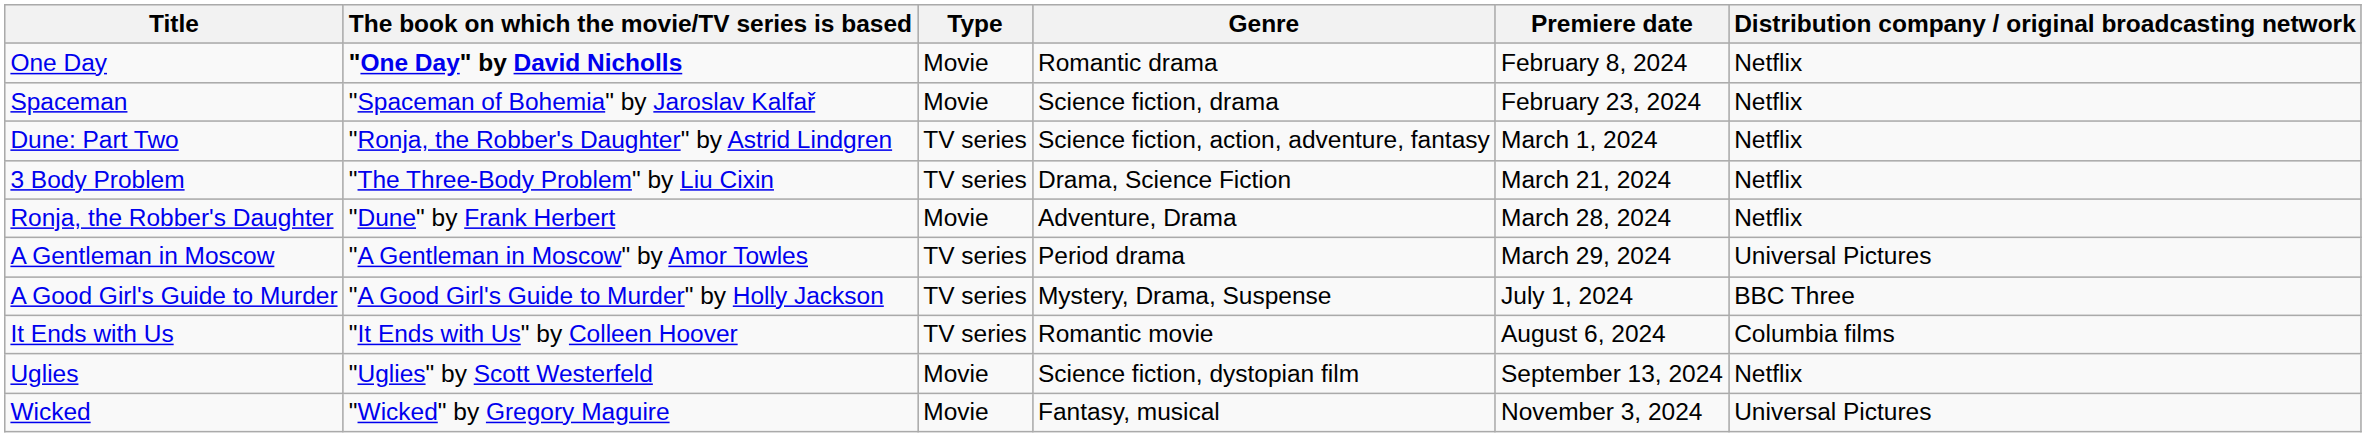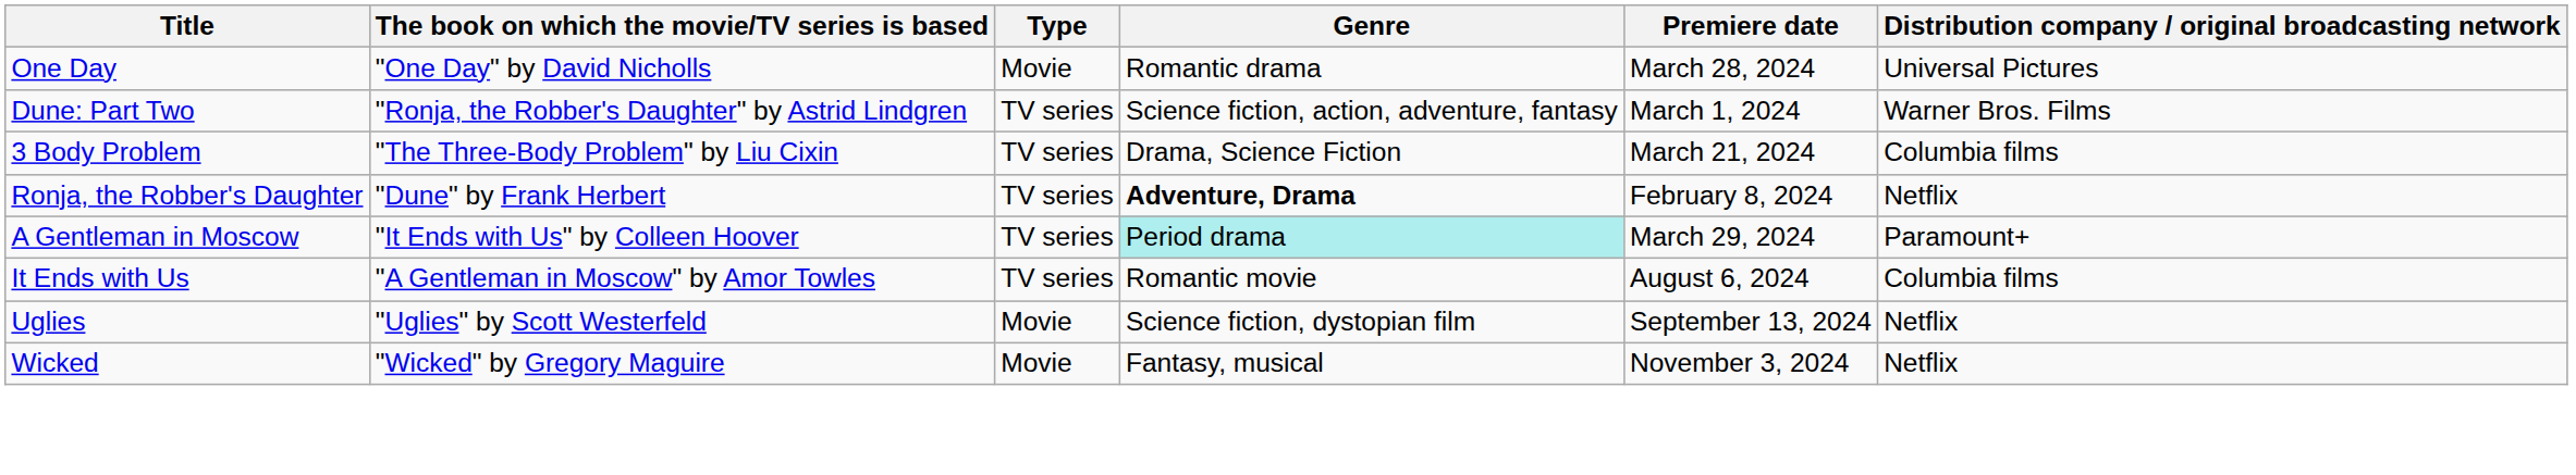One Day | The book on which the movie/TV series is based: bold -> normal
One Day | Premiere date: February 8, 2024 -> March 28, 2024
One Day | Distribution company / original broadcasting network: Netflix -> Universal Pictures
- row: Spaceman | "Spaceman of Bohemia" by Jaroslav Kalfař | Movie | Science fiction, drama | February 23, 2024 | Netflix
Dune: Part Two | Distribution company / original broadcasting network: Netflix -> Warner Bros. Films
3 Body Problem | Distribution company / original broadcasting network: Netflix -> Columbia films
Ronja, the Robber's Daughter | Type: Movie -> TV series
Ronja, the Robber's Daughter | Genre: normal -> bold
Ronja, the Robber's Daughter | Premiere date: March 28, 2024 -> February 8, 2024
A Gentleman in Moscow | The book on which the movie/TV series is based: "A Gentleman in Moscow" by Amor Towles -> "It Ends with Us" by Colleen Hoover
A Gentleman in Moscow | Genre: no background -> paleturquoise background
A Gentleman in Moscow | Distribution company / original broadcasting network: Universal Pictures -> Paramount+
- row: A Good Girl's Guide to Murder | "A Good Girl's Guide to Murder" by Holly Jackson | TV series | Mystery, Drama, Suspense | July 1, 2024 | BBC Three
It Ends with Us | The book on which the movie/TV series is based: "It Ends with Us" by Colleen Hoover -> "A Gentleman in Moscow" by Amor Towles
Wicked | Distribution company / original broadcasting network: Universal Pictures -> Netflix
